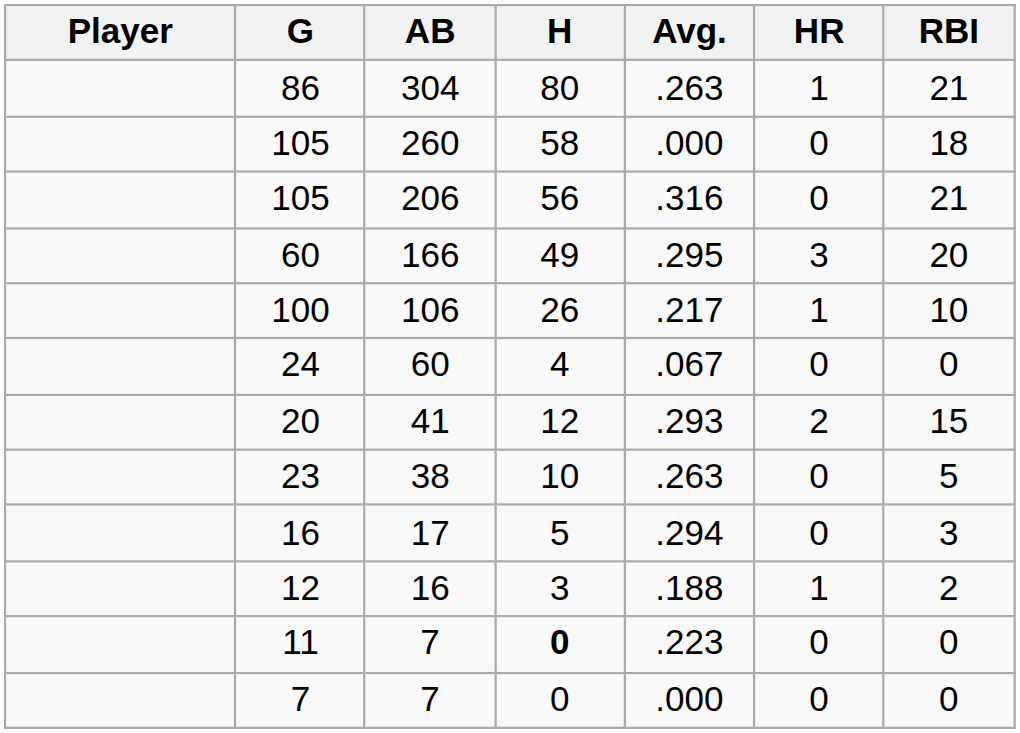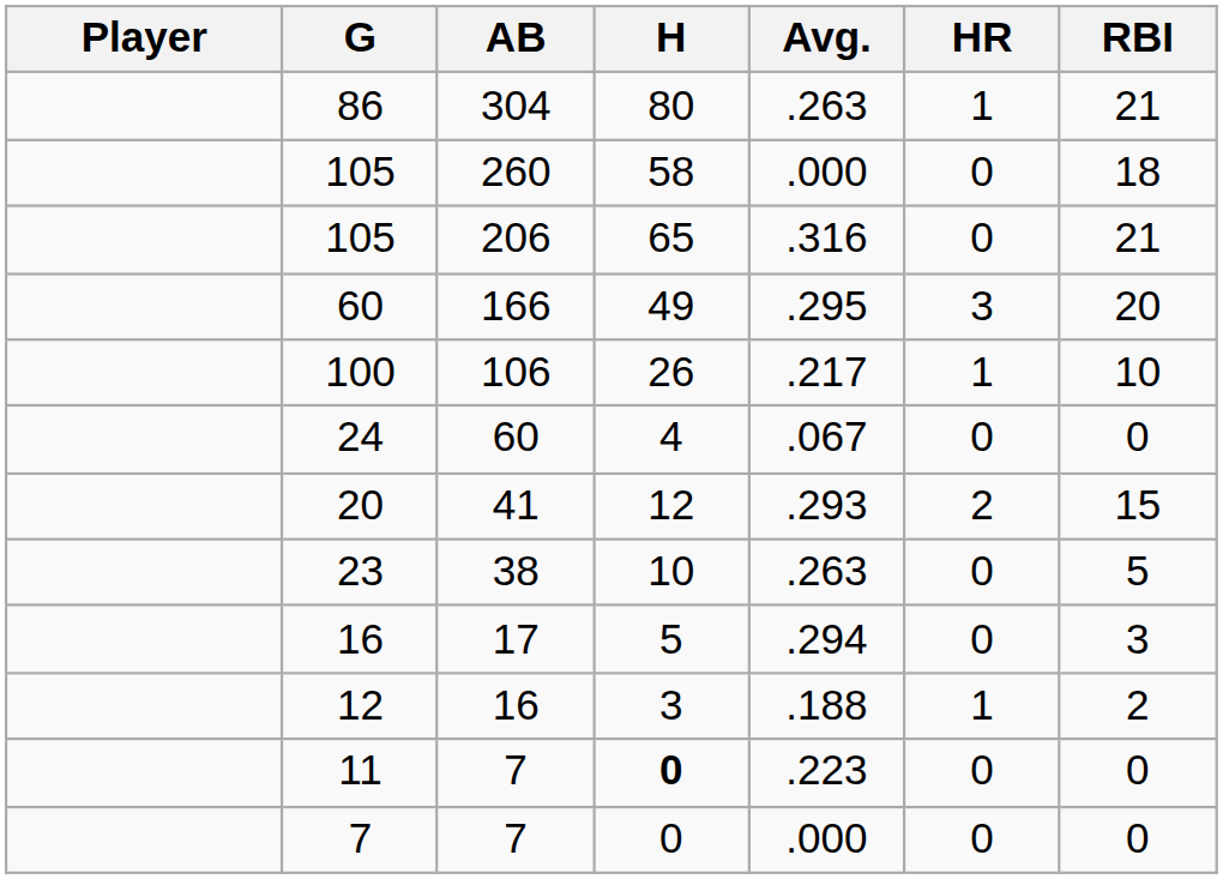105 / 206 | H: 56 -> 65
